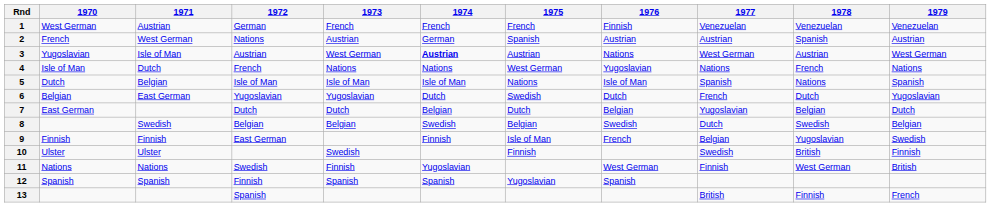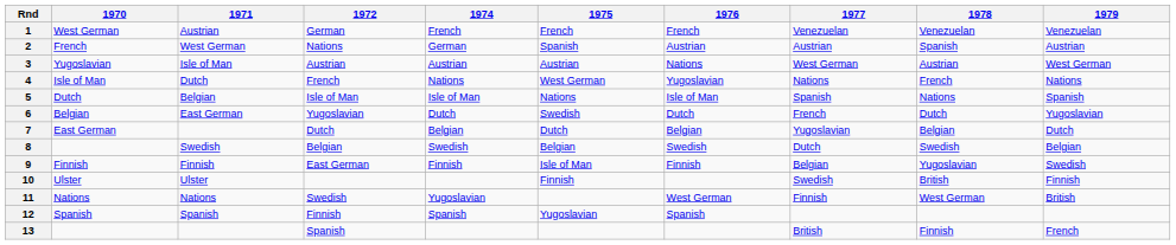- column: 1973 | French | Austrian | West German | Nations | Isle of Man | Yugoslavian | Dutch | Belgian | Swedish | Finnish | Spanish
1 | 1976: Finnish -> French
3 | 1974: bold -> normal
9 | 1976: French -> Finnish
